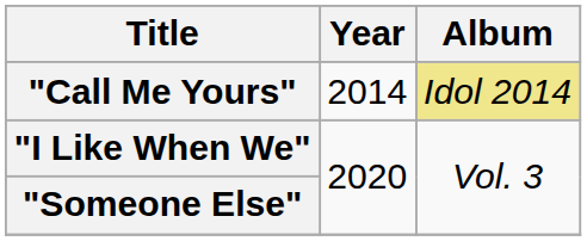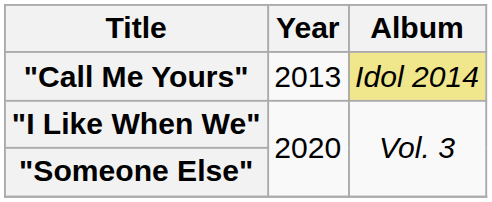"Call Me Yours" | Year: 2014 -> 2013
